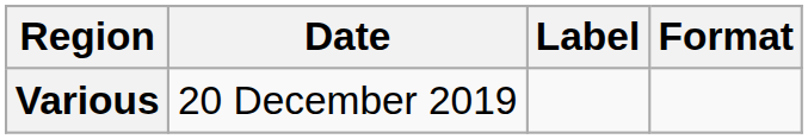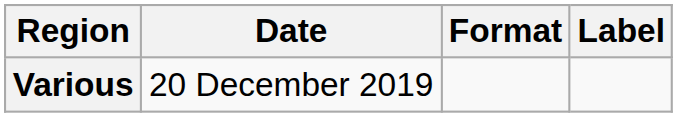columns swapped: Format <-> Label
